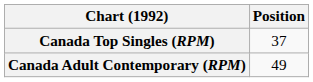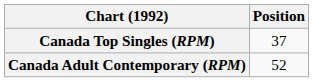Canada Adult Contemporary (RPM) | Position: 49 -> 52
